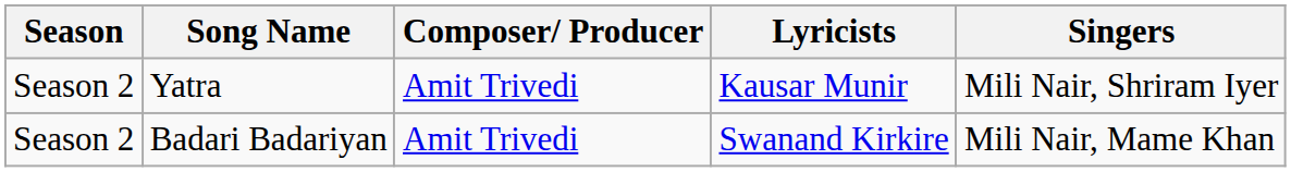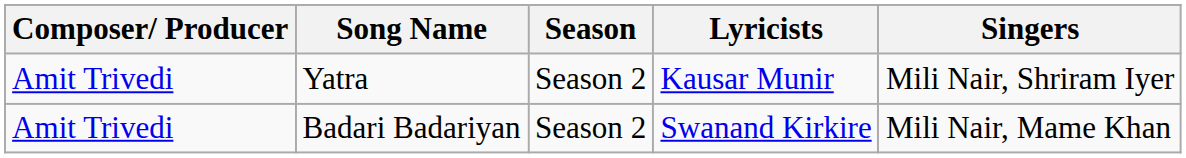columns swapped: Season <-> Composer/ Producer
